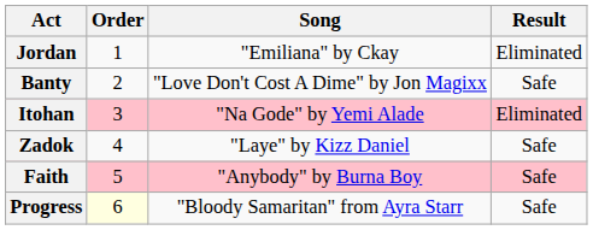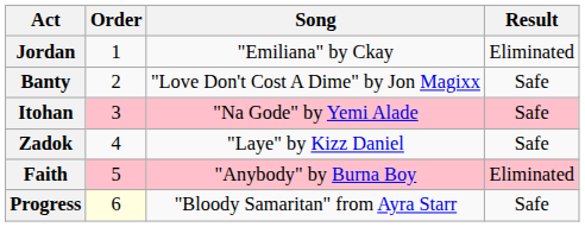Itohan | Result: Eliminated -> Safe
Faith | Result: Safe -> Eliminated
